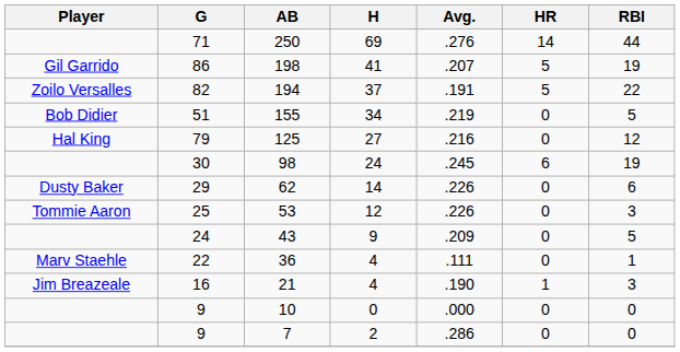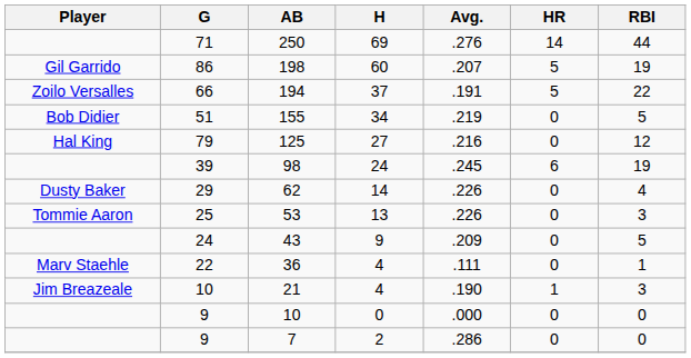198 | H: 41 -> 60
194 | G: 82 -> 66
98 | G: 30 -> 39
62 | RBI: 6 -> 4
53 | H: 12 -> 13
21 | G: 16 -> 10
